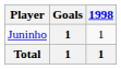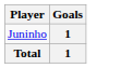- column: 1998 | 1 | 1
